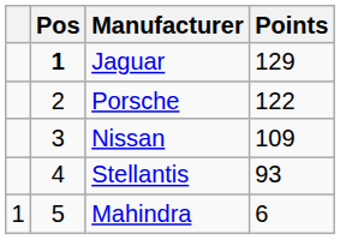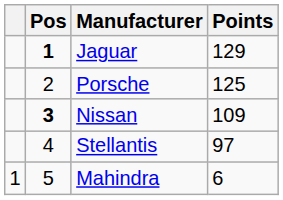Porsche | Points: 122 -> 125
Nissan | Pos: normal -> bold
Stellantis | Points: 93 -> 97
